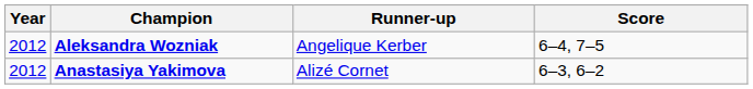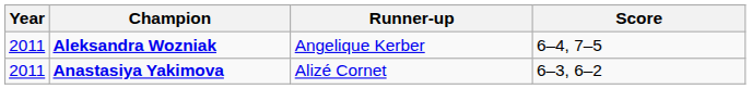Aleksandra Wozniak | Year: 2012 -> 2011
Anastasiya Yakimova | Year: 2012 -> 2011
